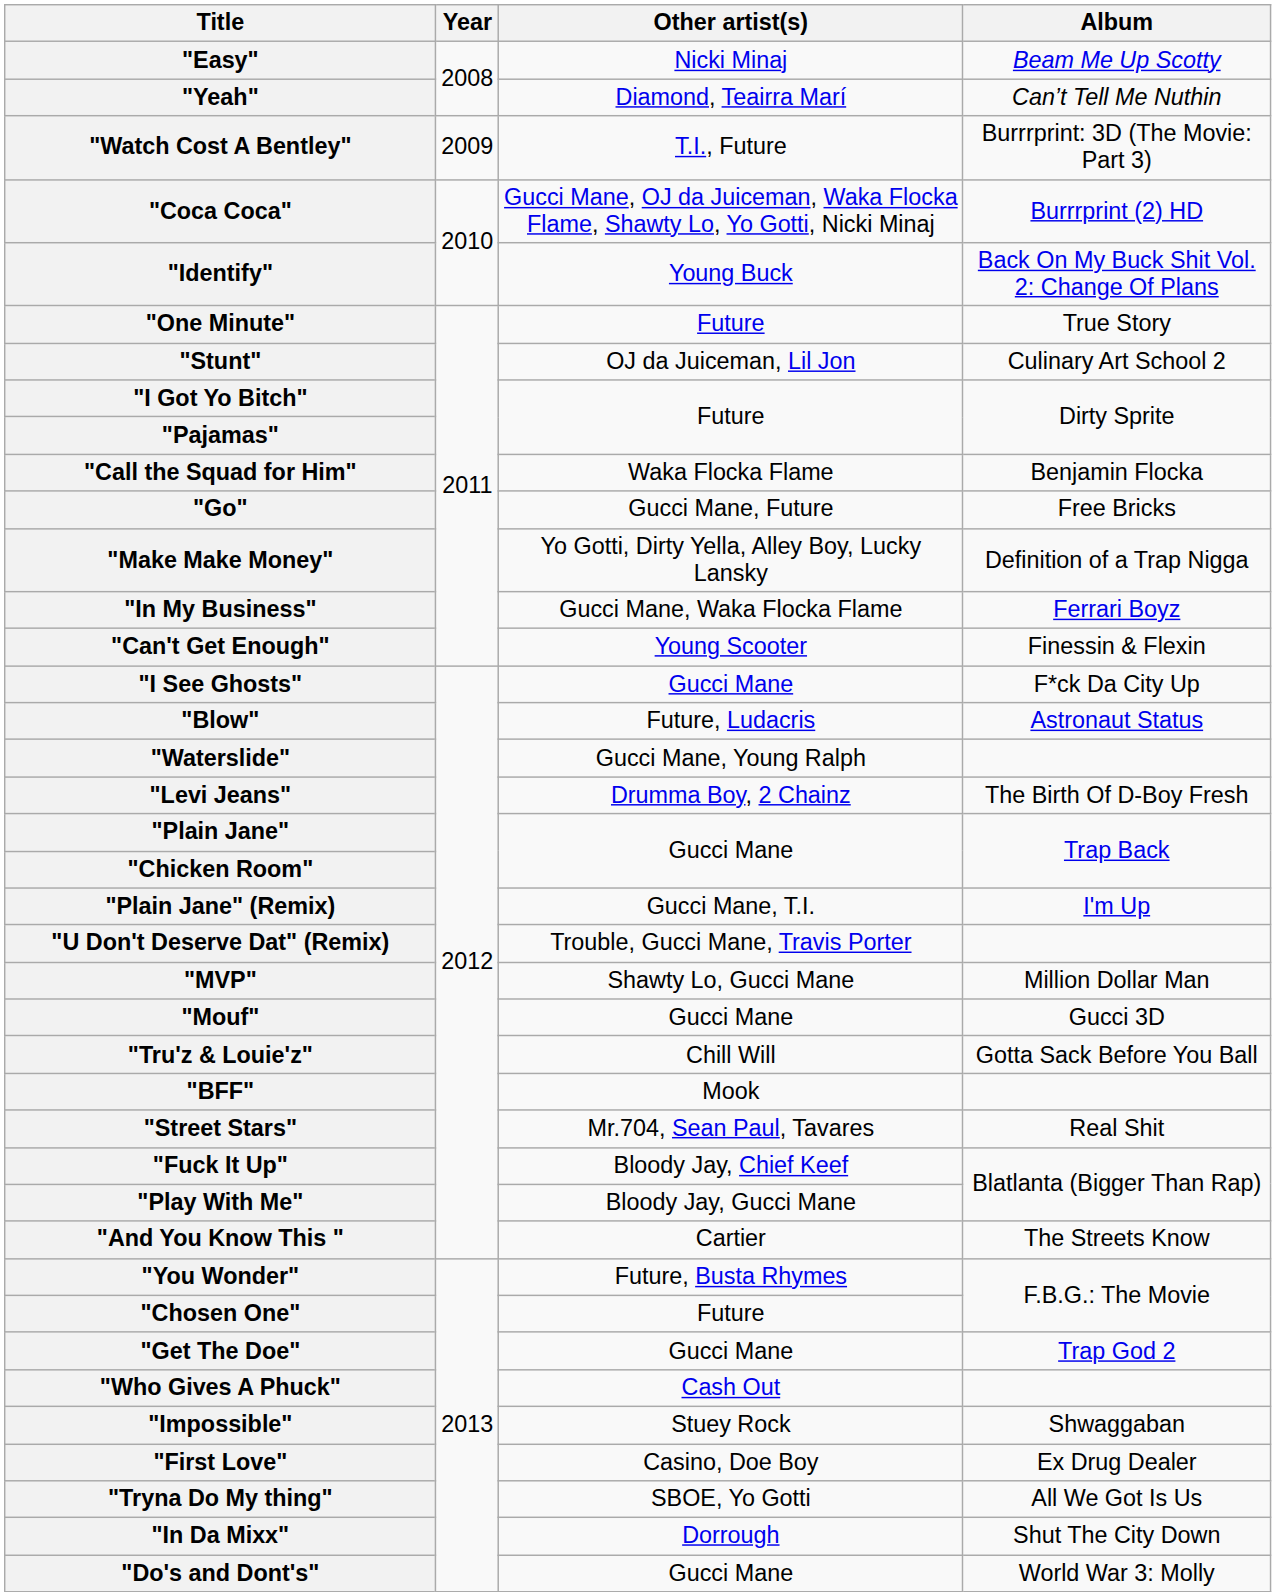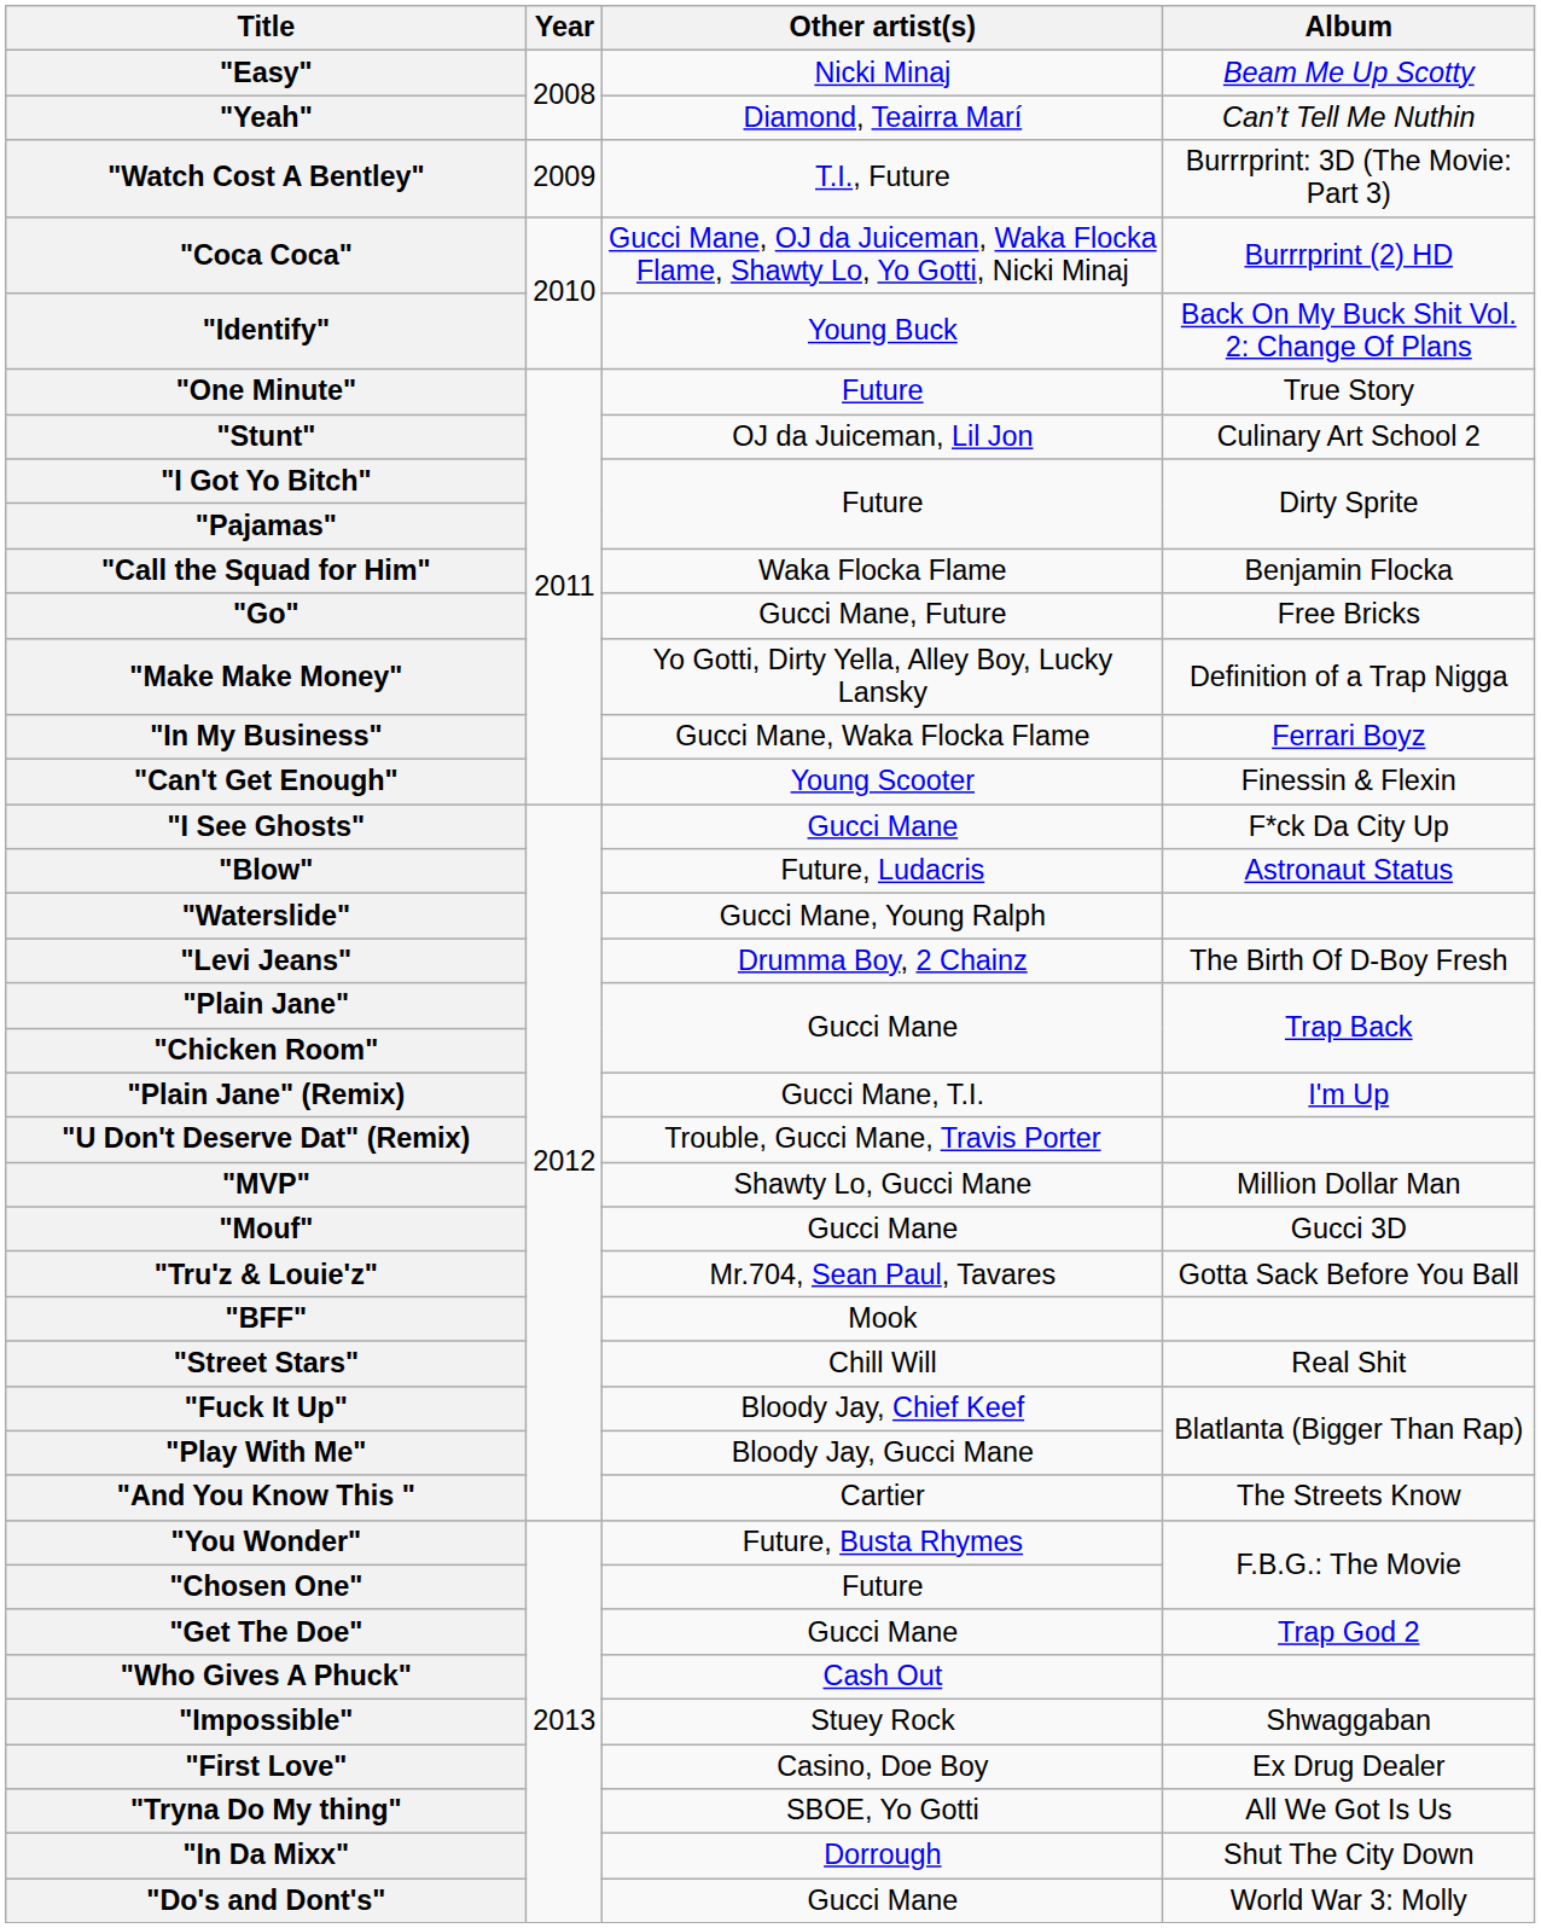"Tru'z & Louie'z" | Other artist(s): Chill Will -> Mr.704, Sean Paul, Tavares
"Street Stars" | Other artist(s): Mr.704, Sean Paul, Tavares -> Chill Will
